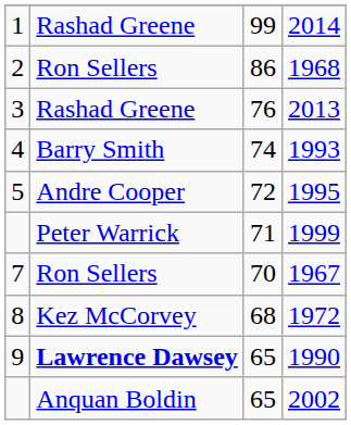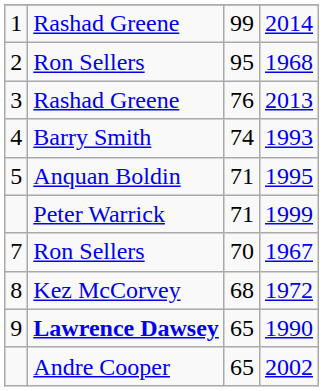1968 | column 3: 86 -> 95
1995 | column 2: Andre Cooper -> Anquan Boldin
1995 | column 3: 72 -> 71
2002 | column 2: Anquan Boldin -> Andre Cooper
